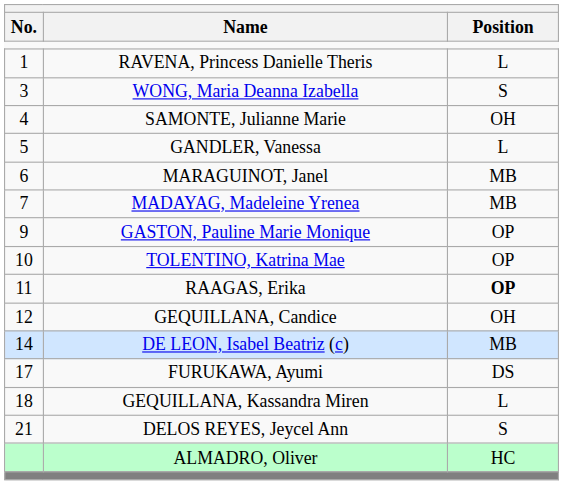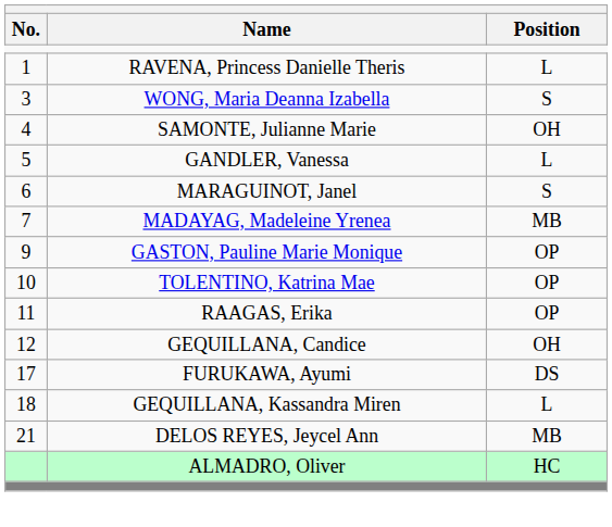MARAGUINOT, Janel | Position: MB -> S
RAAGAS, Erika | Position: bold -> normal
- row: 14 | DE LEON, Isabel Beatriz (c) | MB
DELOS REYES, Jeycel Ann | Position: S -> MB
